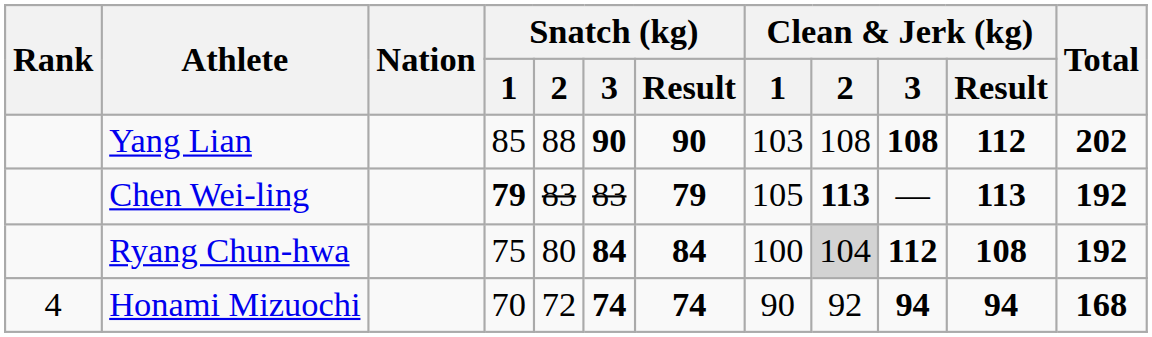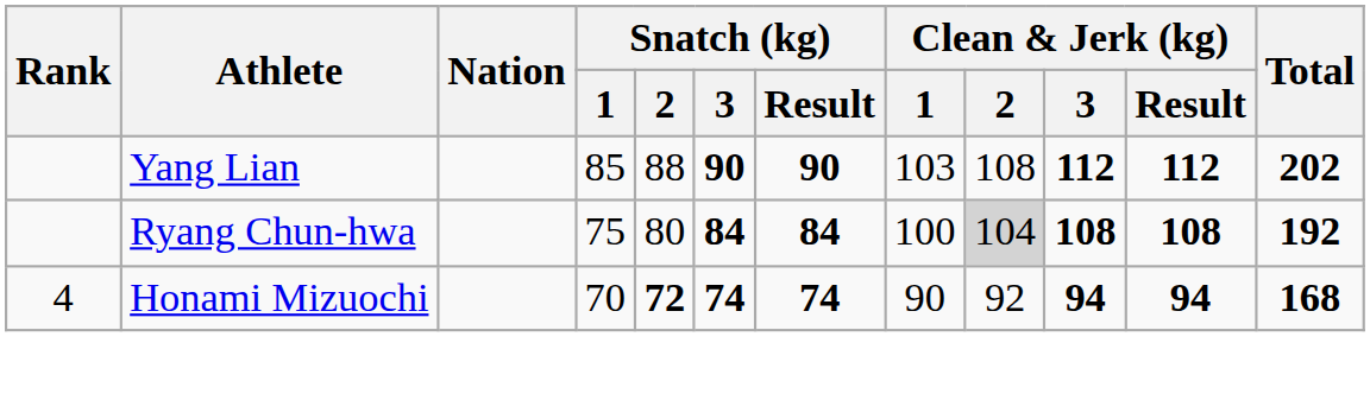Yang Lian | Clean & Jerk (kg) / 3: 108 -> 112
- row: Chen Wei-ling | 79 | 83 | 83 | 79 | 105 | 113 | — | 113 | 192
Ryang Chun-hwa | Clean & Jerk (kg) / 3: 112 -> 108
Honami Mizuochi | Snatch (kg) / 2: normal -> bold
